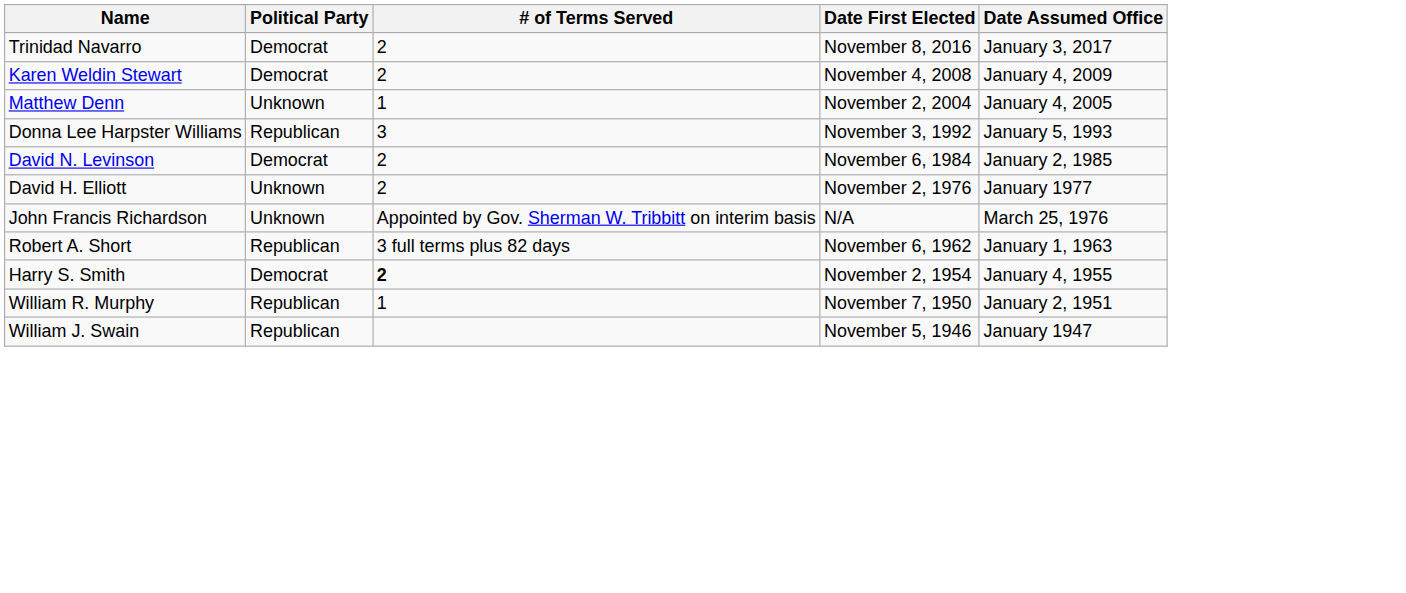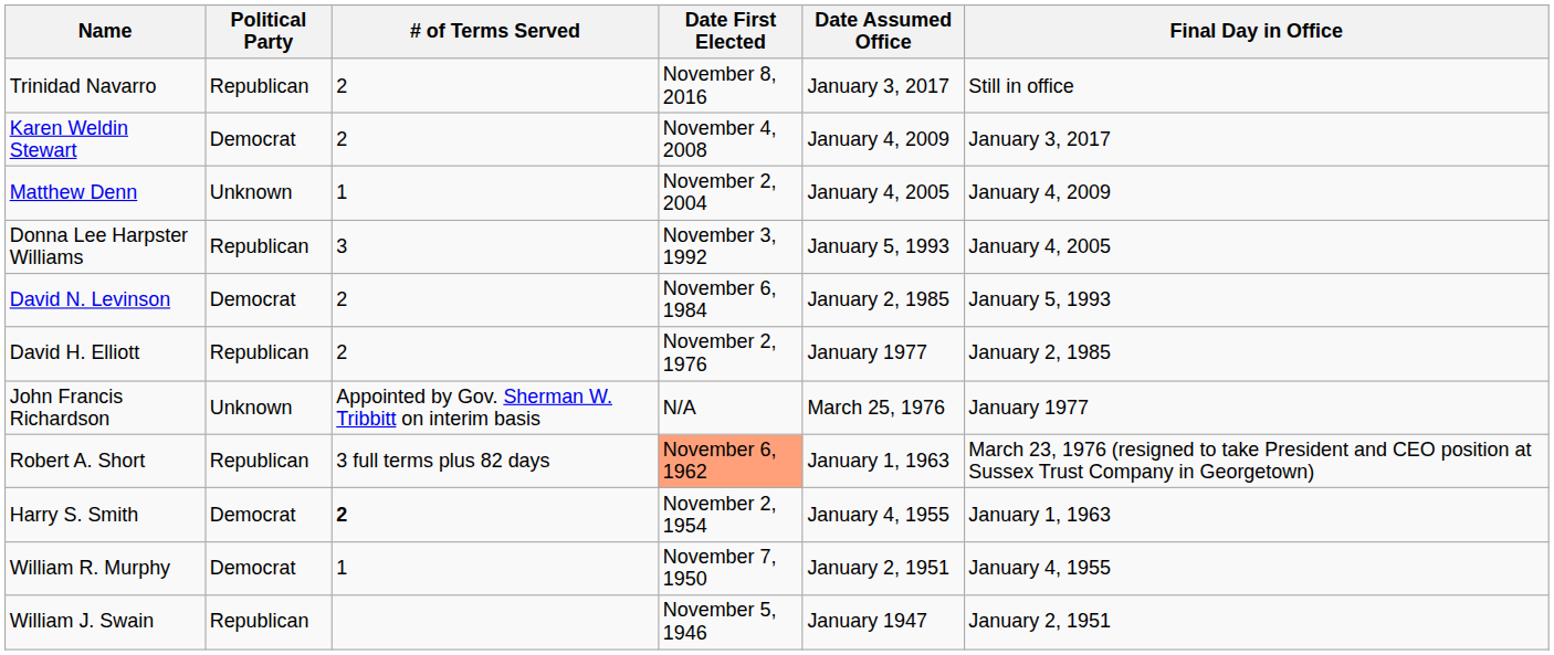+ column: Final Day in Office | Still in office | January 3, 2017 | January 4, 2009 | January 4, 2005 | January 5, 1993 | January 2, 1985 | January 1977 | March 23, 1976 (resigned to take President and CEO position at Sussex Trust Company in Georgetown) | January 1, 1963 | January 4, 1955 | January 2, 1951
Trinidad Navarro | Political Party: Democrat -> Republican
David H. Elliott | Political Party: Unknown -> Republican
Robert A. Short | Date First Elected: no background -> lightsalmon background
William R. Murphy | Political Party: Republican -> Democrat
